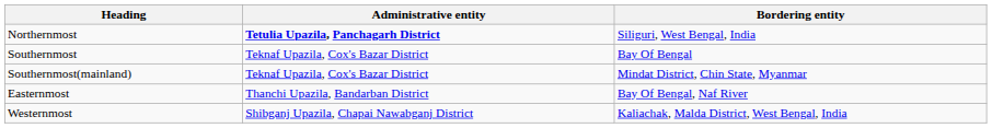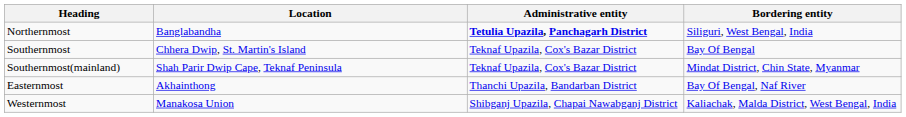+ column: Location | Banglabandha | Chhera Dwip, St. Martin's Island | Shah Parir Dwip Cape, Teknaf Peninsula | Akhainthong | Manakosa Union
